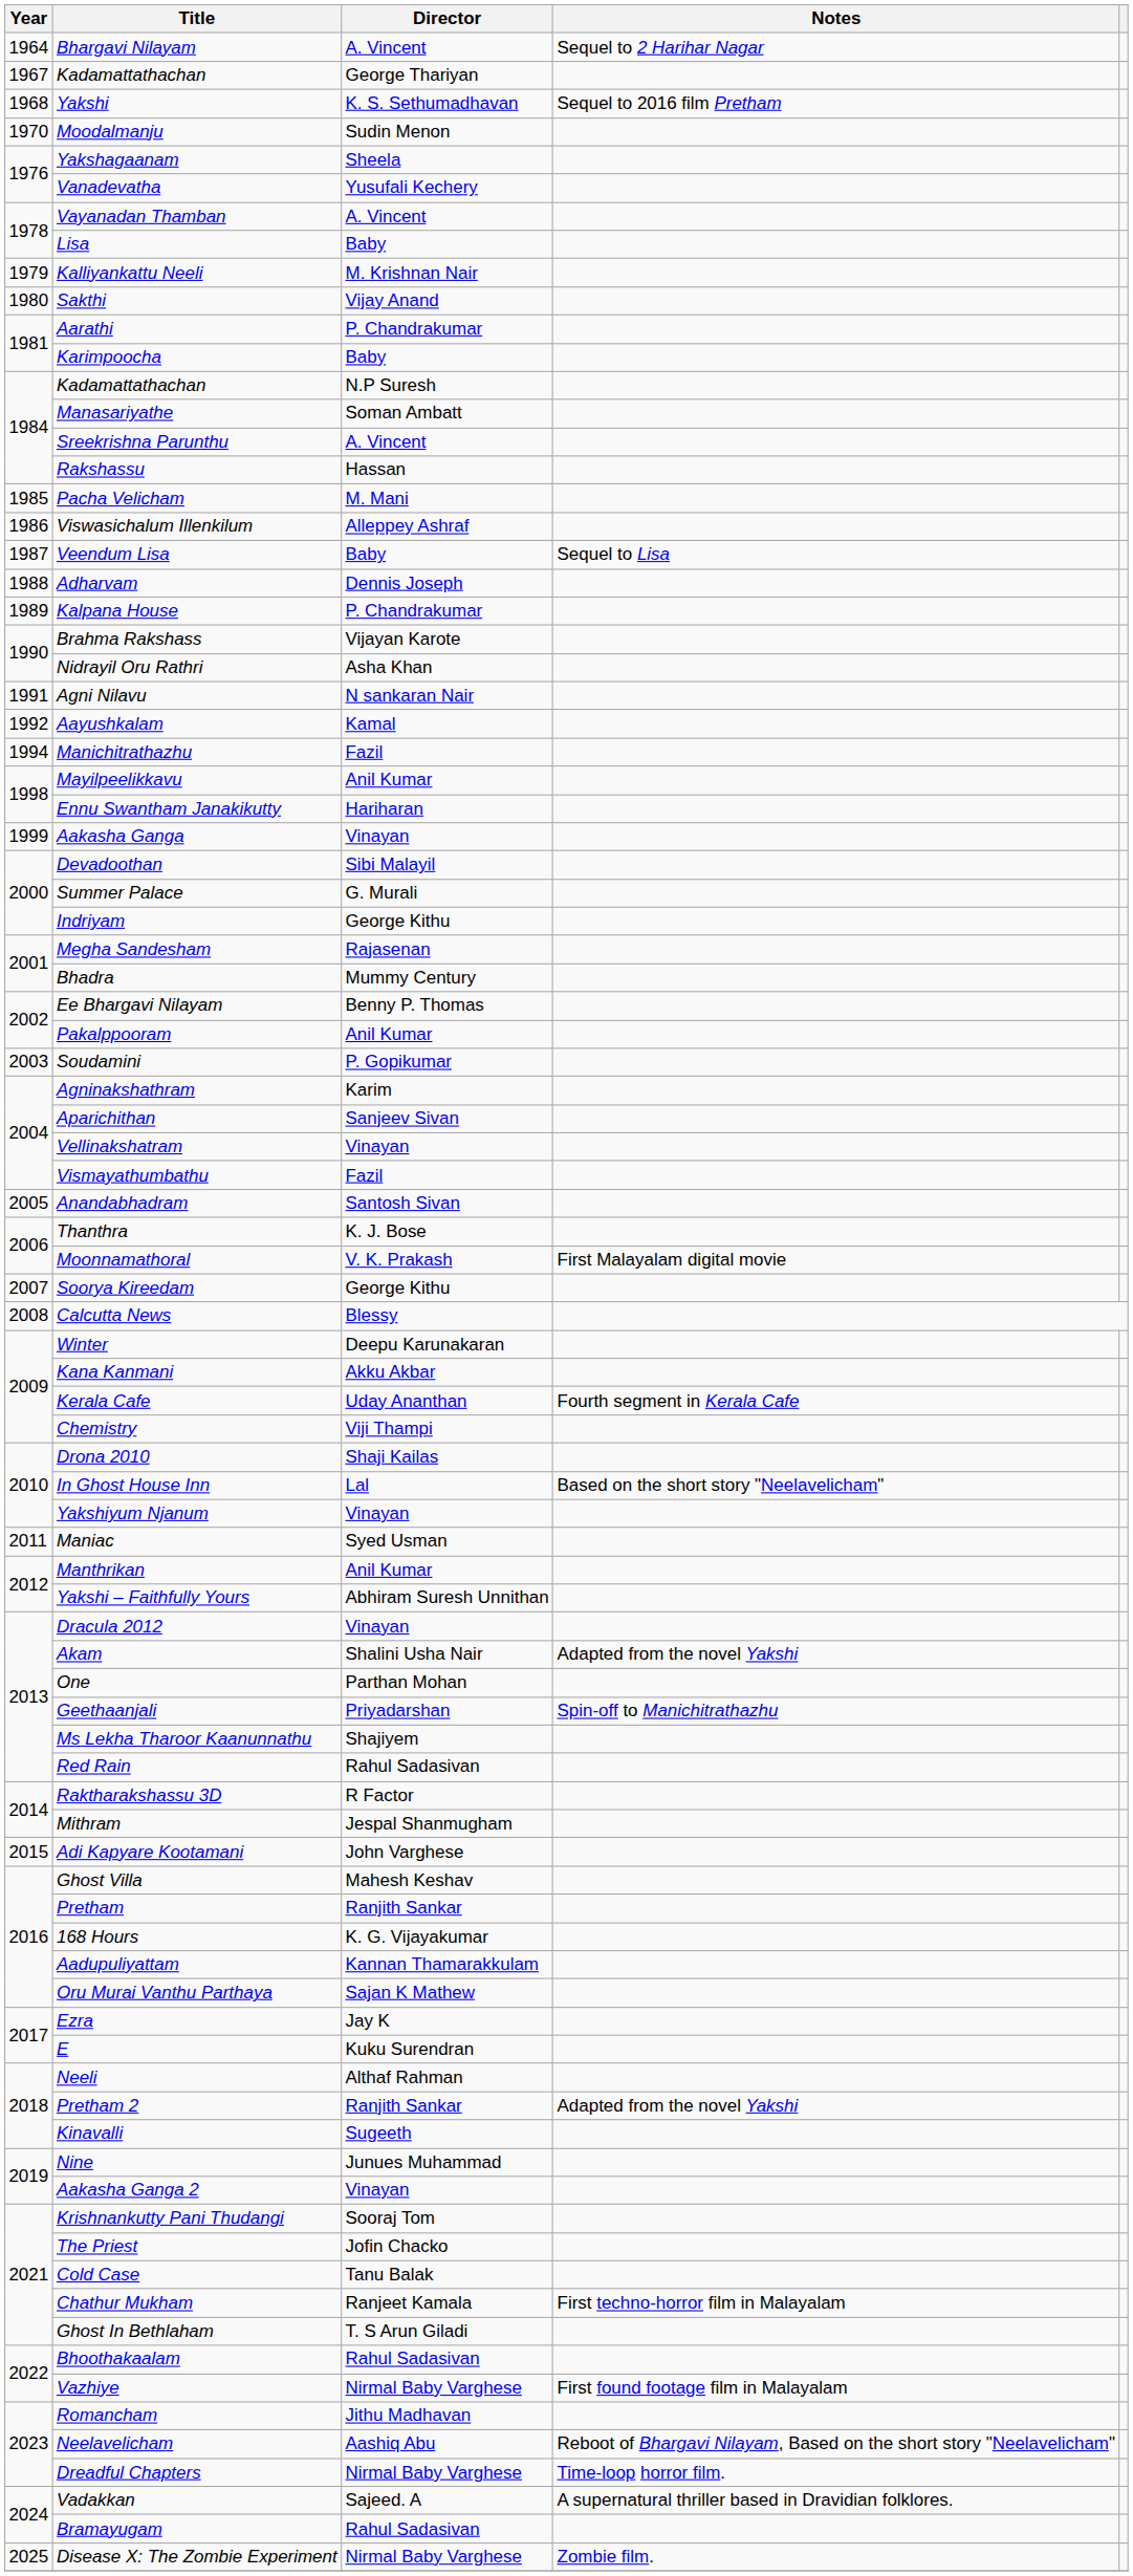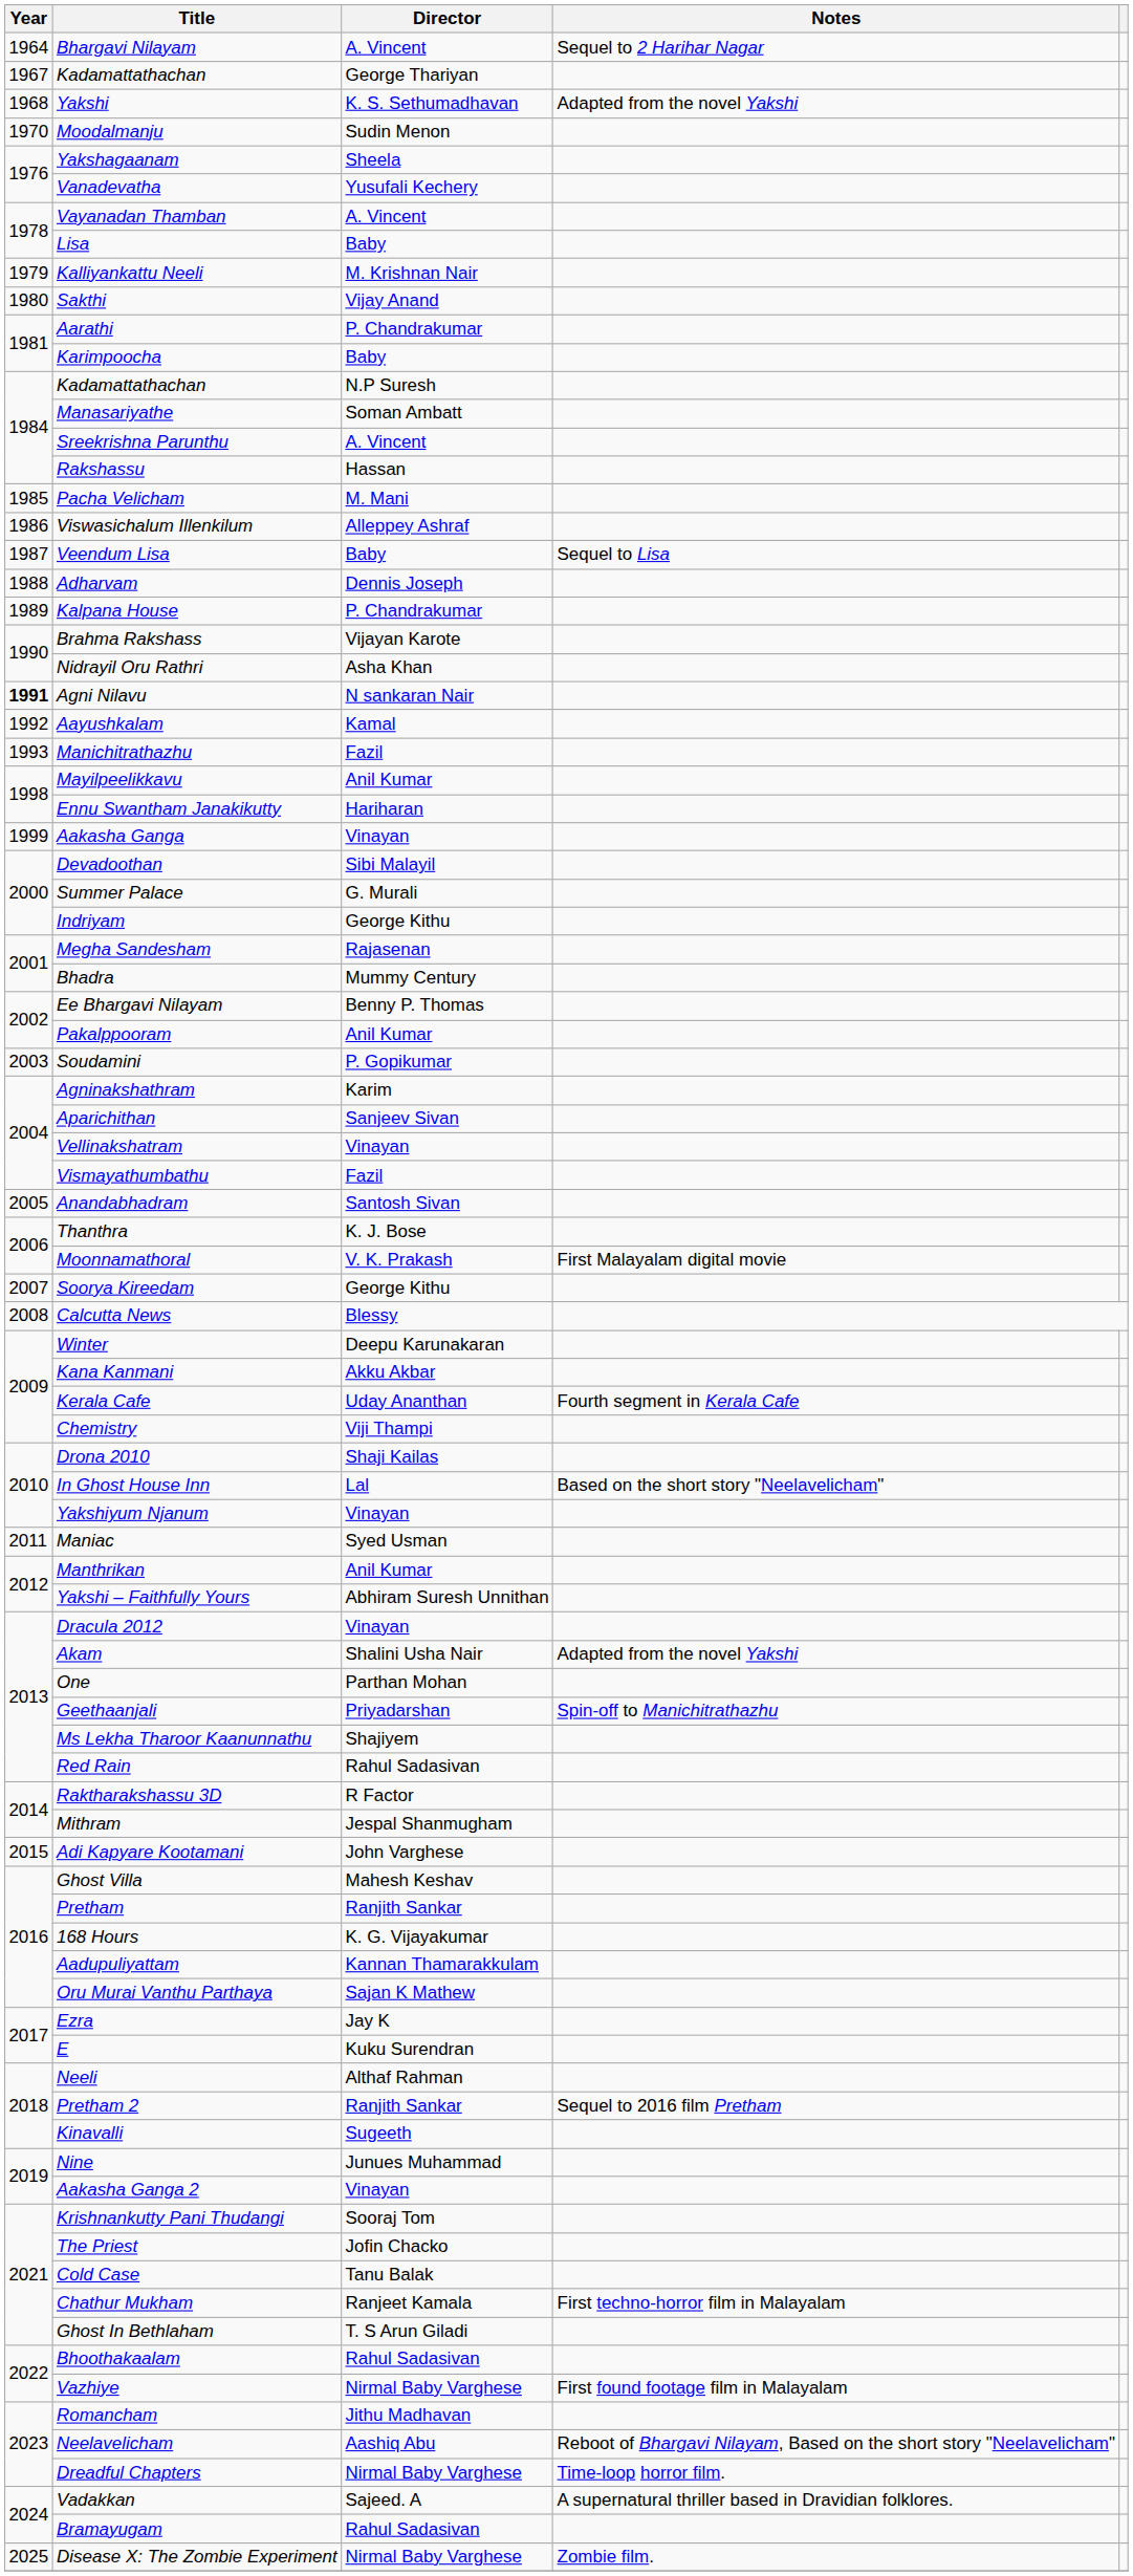Yakshi | Notes: Sequel to 2016 film Pretham -> Adapted from the novel Yakshi
Agni Nilavu | Year: normal -> bold
Manichitrathazhu | Year: 1994 -> 1993
Pretham 2 | Notes: Adapted from the novel Yakshi -> Sequel to 2016 film Pretham
